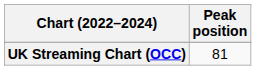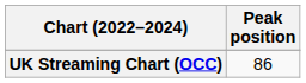UK Streaming Chart (OCC) | Peak position: 81 -> 86
